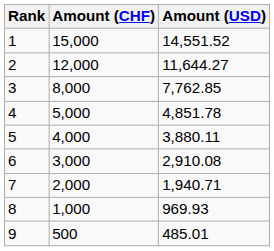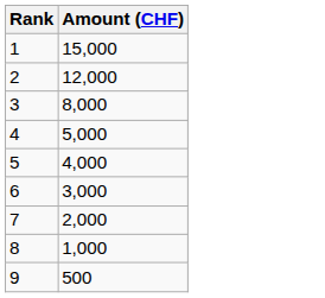- column: Amount (USD) | 14,551.52 | 11,644.27 | 7,762.85 | 4,851.78 | 3,880.11 | 2,910.08 | 1,940.71 | 969.93 | 485.01
